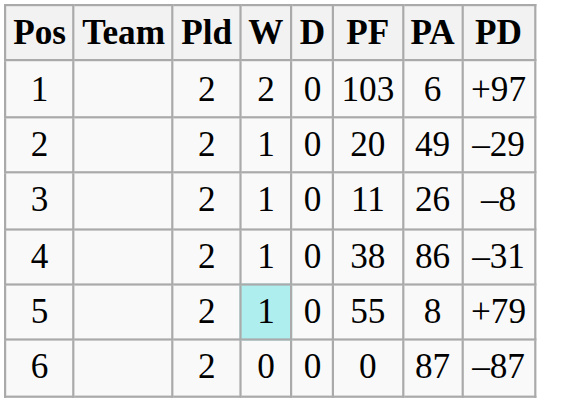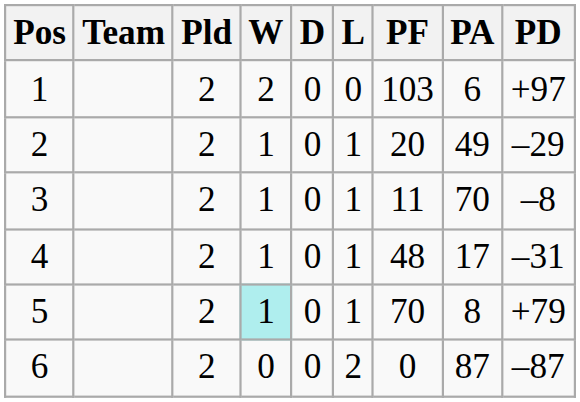+ column: L | 0 | 1 | 1 | 1 | 1 | 2
3 | PA: 26 -> 70
4 | PF: 38 -> 48
4 | PA: 86 -> 17
5 | PF: 55 -> 70
